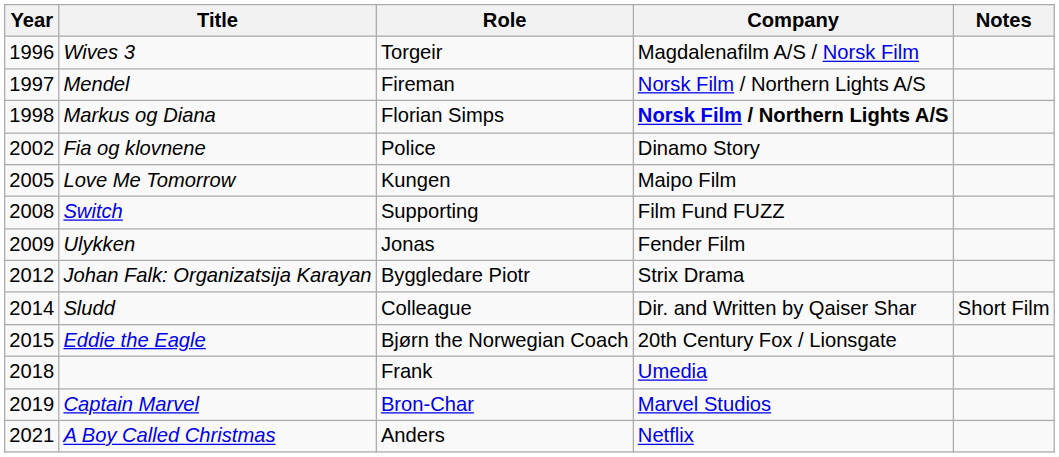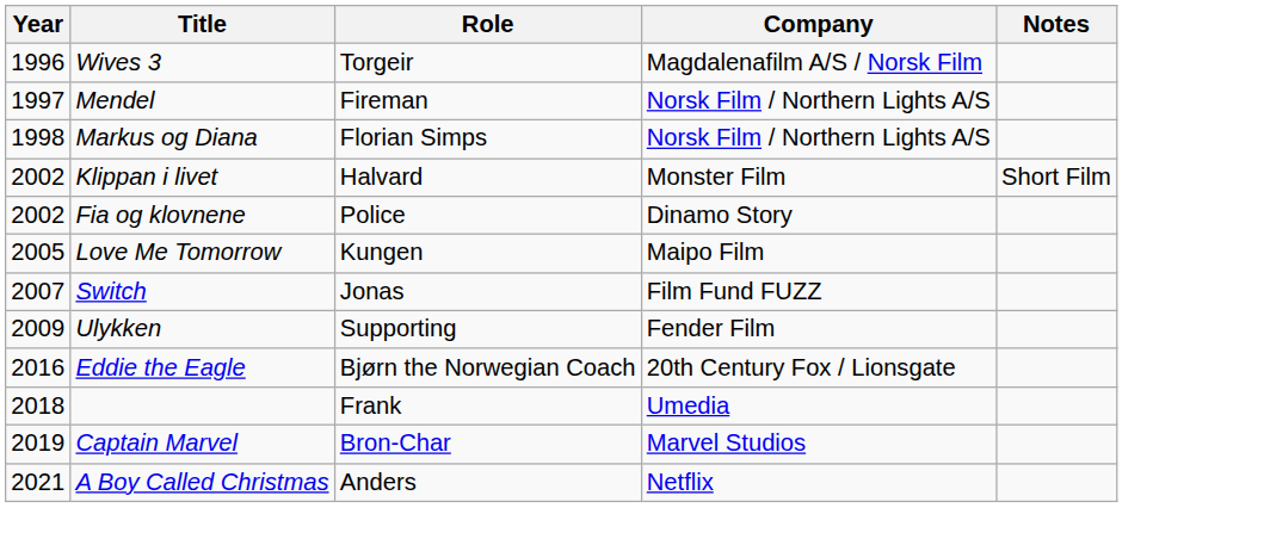Markus og Diana | Company: bold -> normal
+ row: 2002 | Klippan i livet | Halvard | Monster Film | Short Film
Switch | Year: 2008 -> 2007
Switch | Role: Supporting -> Jonas
Ulykken | Role: Jonas -> Supporting
- row: 2012 | Johan Falk: Organizatsija Karayan | Byggledare Piotr | Strix Drama
- row: 2014 | Sludd | Colleague | Dir. and Written by Qaiser Shar | Short Film
Eddie the Eagle | Year: 2015 -> 2016
